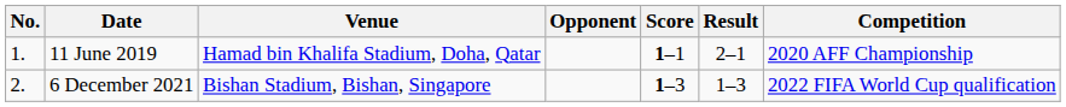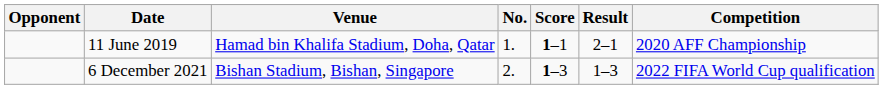columns swapped: No. <-> Opponent
